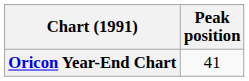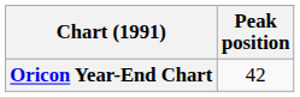Oricon Year-End Chart | Peak position: 41 -> 42
